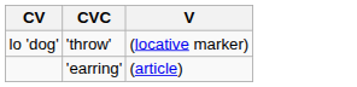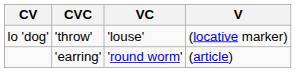+ column: VC | 'louse' | 'round worm'
